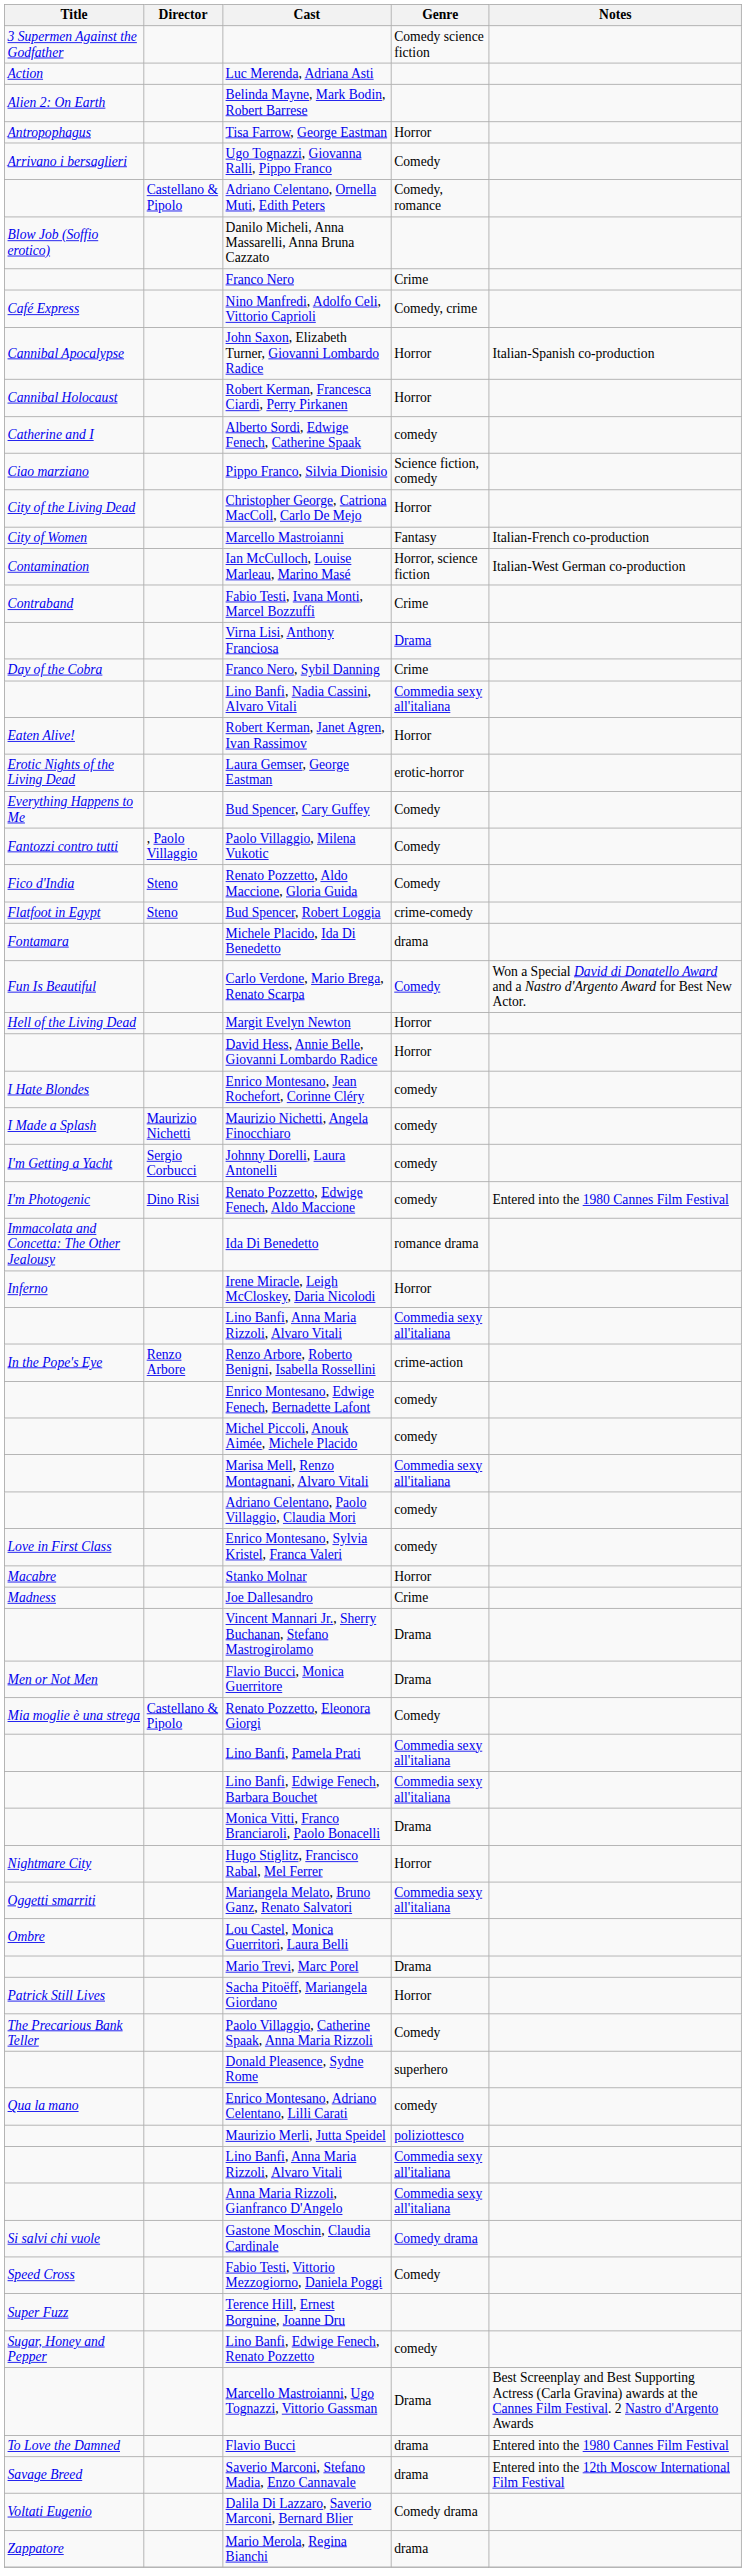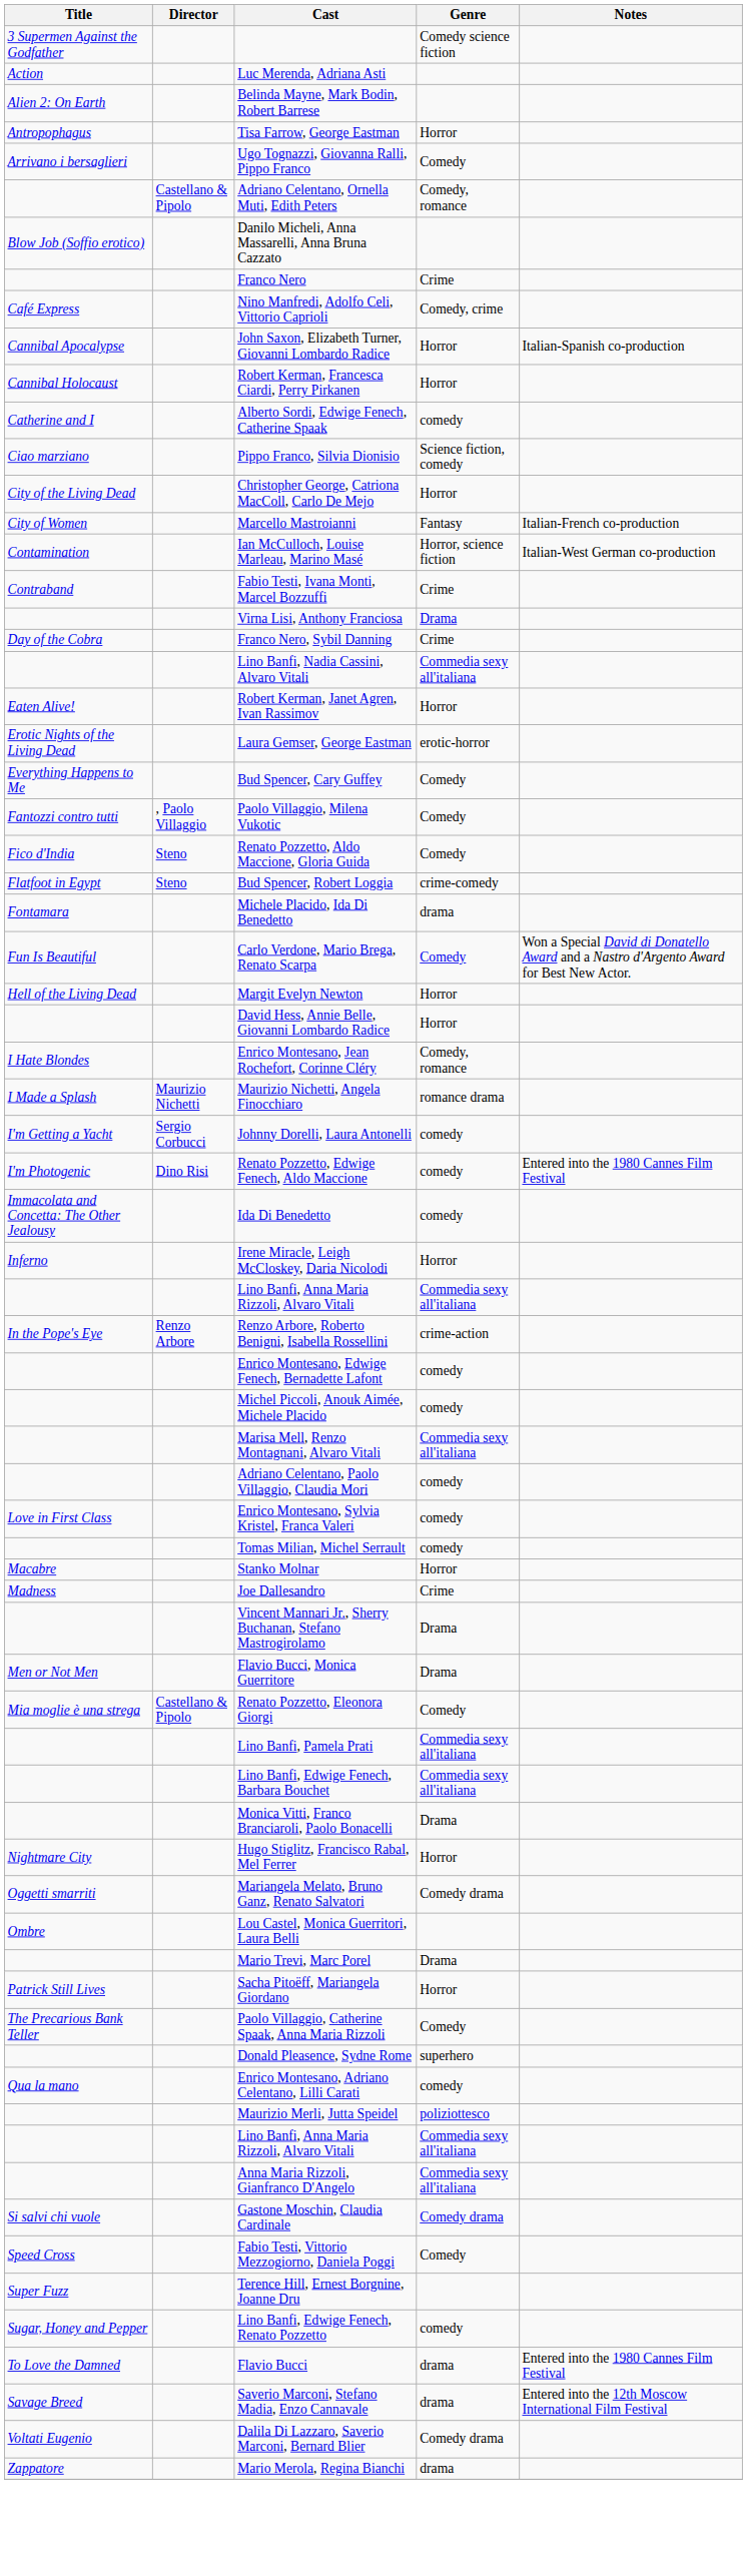Enrico Montesano, Jean Rochefort, Corinne Cléry | Genre: comedy -> Comedy, romance
Maurizio Nichetti, Angela Finocchiaro | Genre: comedy -> romance drama
Ida Di Benedetto | Genre: romance drama -> comedy
+ row: Tomas Milian, Michel Serrault | comedy
Mariangela Melato, Bruno Ganz, Renato Salvatori | Genre: Commedia sexy all'italiana -> Comedy drama
- row: Marcello Mastroianni, Ugo Tognazzi, Vittorio Gassman | Drama | Best Screenplay and Best Supporting Actress (Carla Gravina) awards at the Cannes Film Festival. 2 Nastro d'Argento Awards
